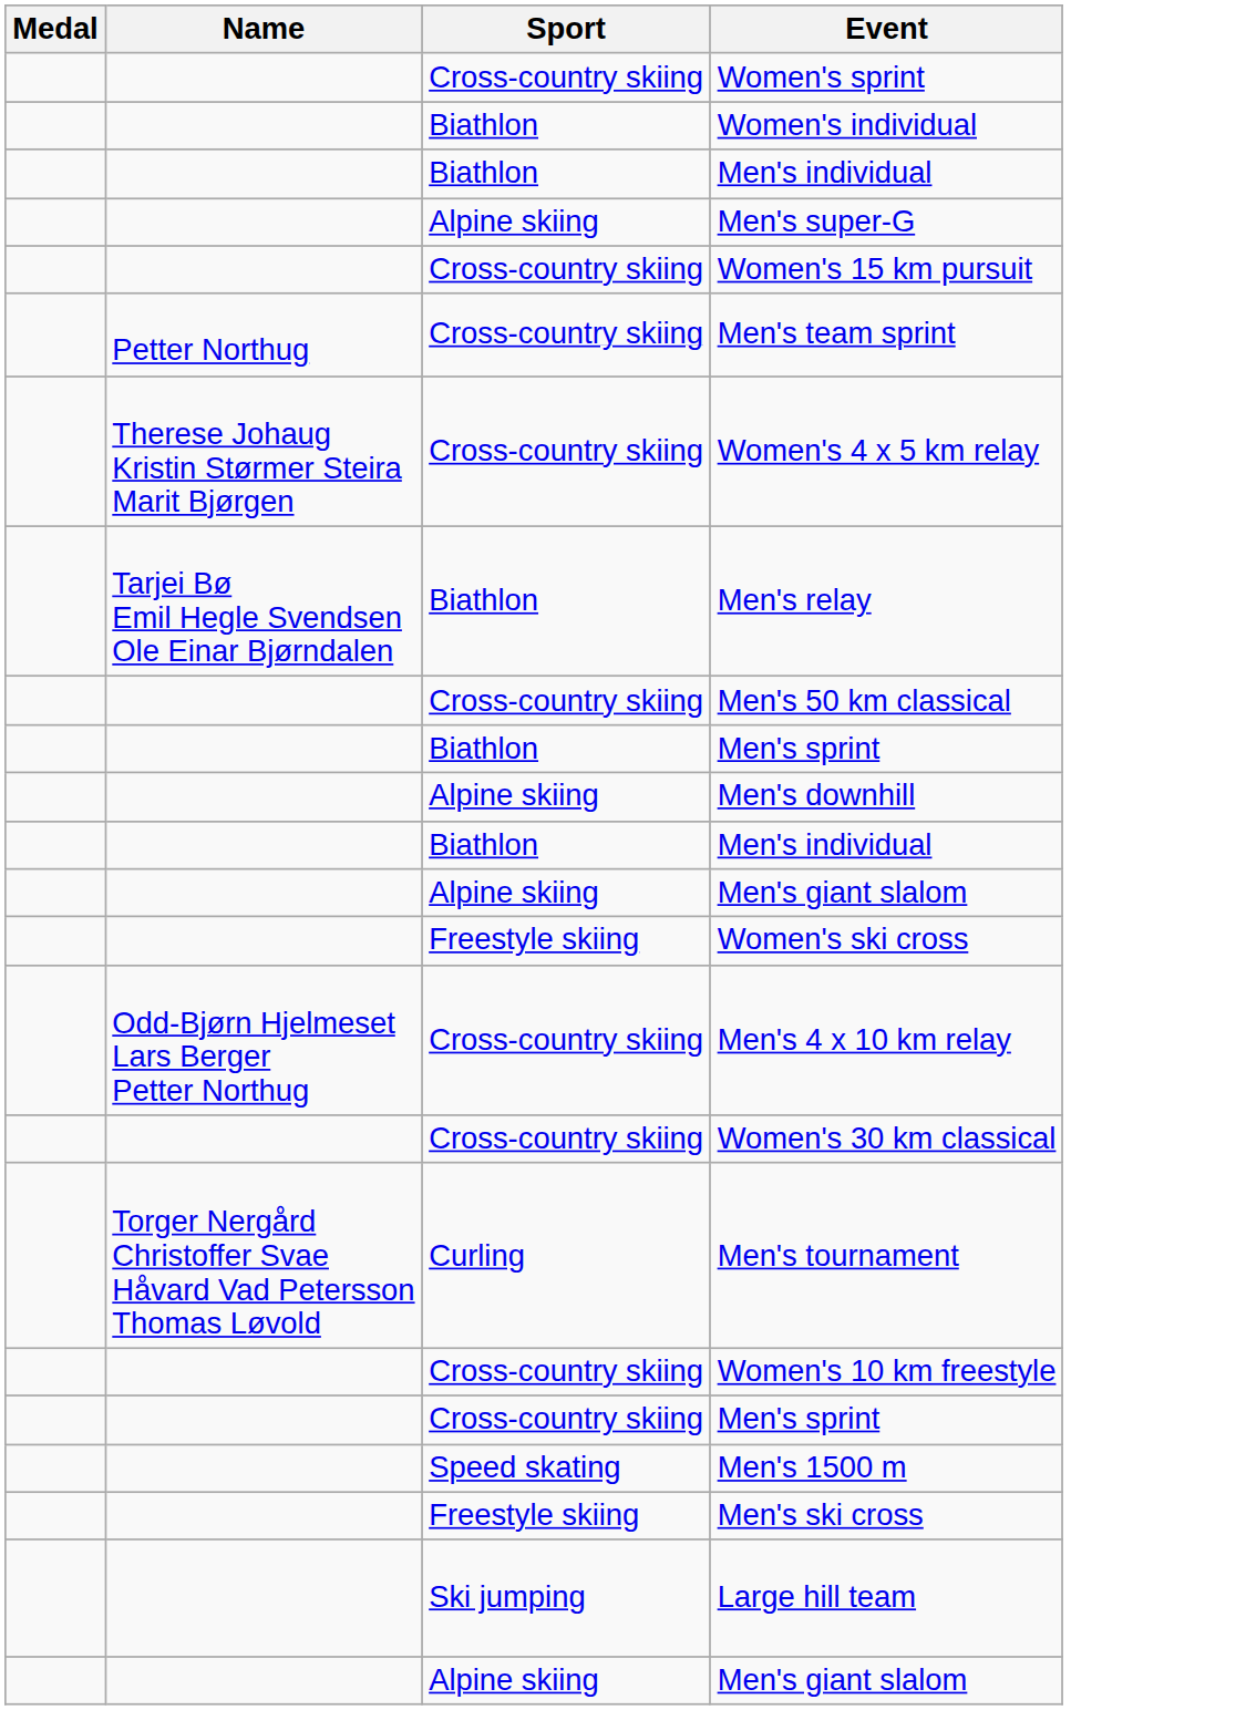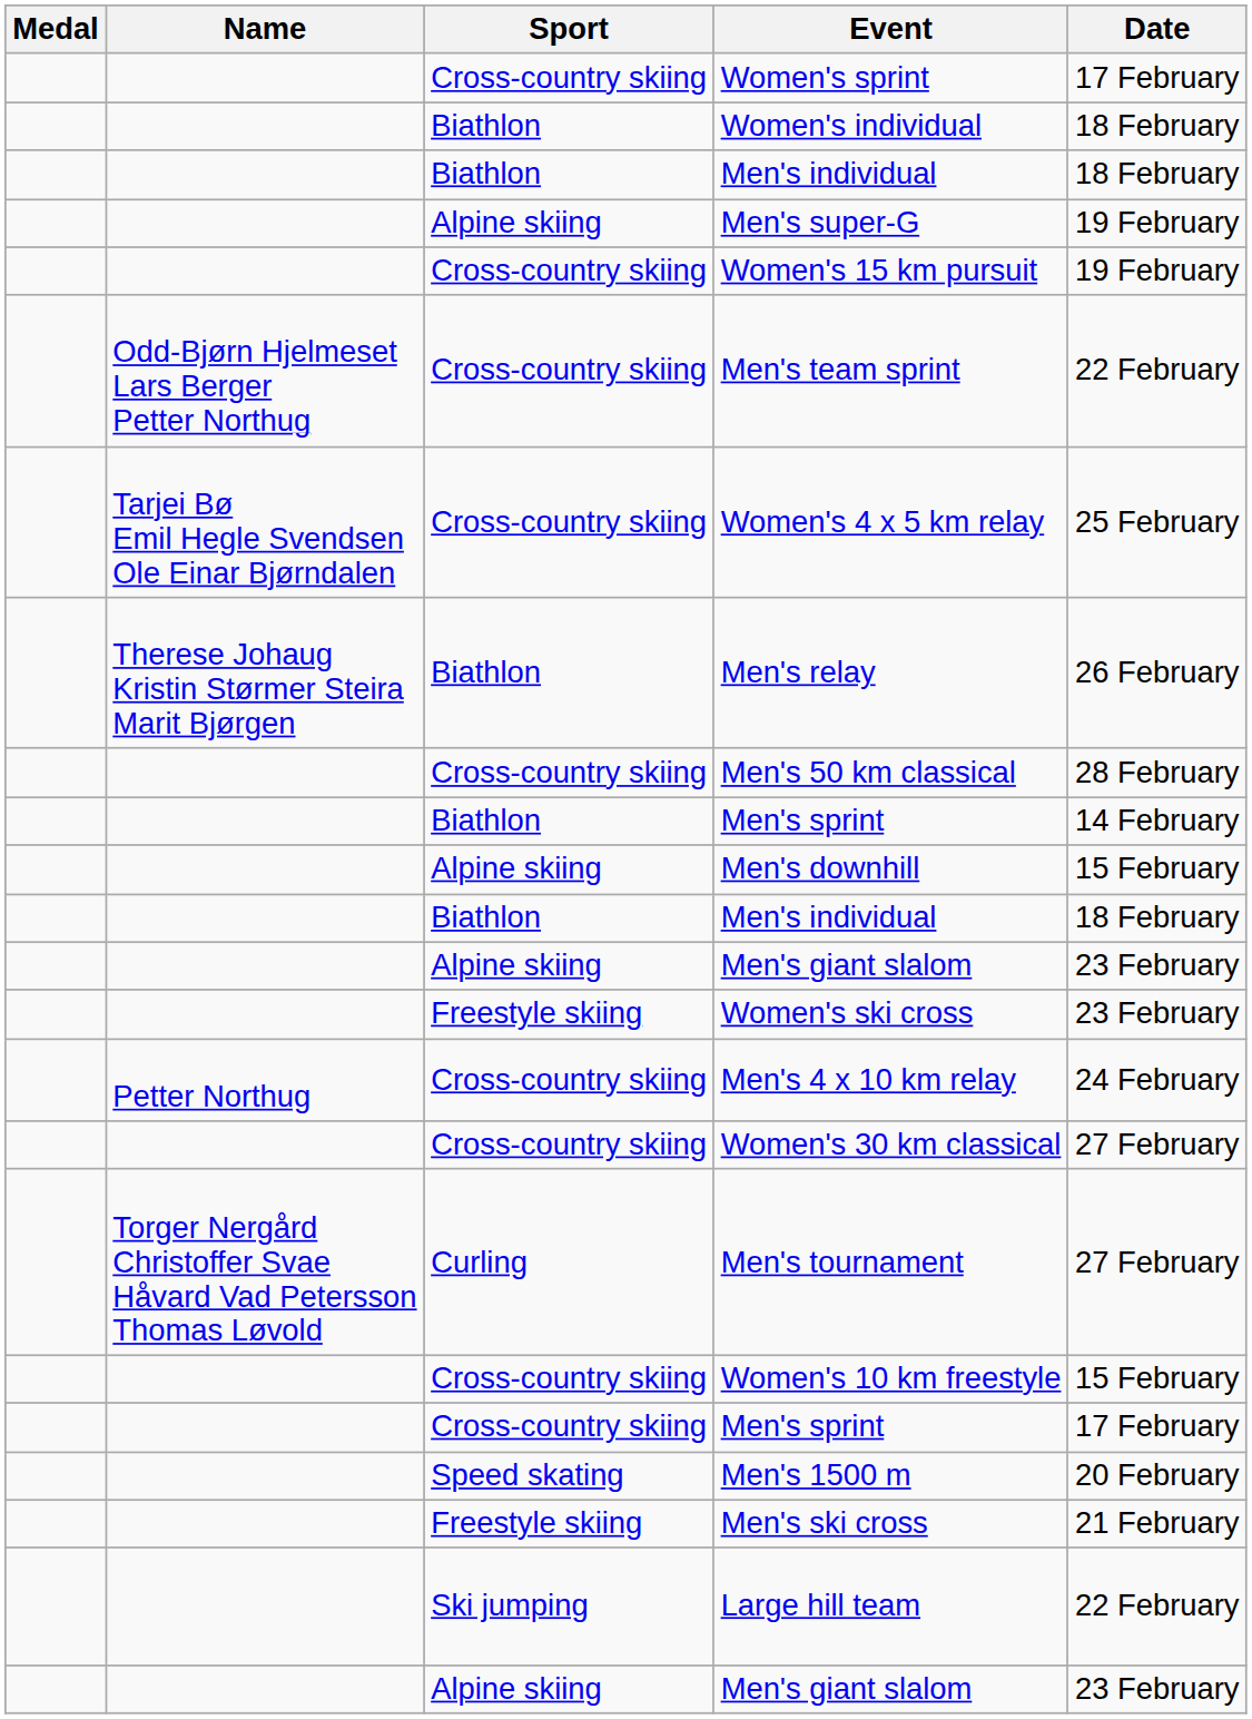+ column: Date | 17 February | 18 February | 18 February | 19 February | 19 February | 22 February | 25 February | 26 February | 28 February | 14 February | 15 February | 18 February | 23 February | 23 February | 24 February | 27 February | 27 February | 15 February | 17 February | 20 February | 21 February | 22 February | 23 February
Men's team sprint | Name: Petter Northug -> Odd-Bjørn Hjelmeset Lars Berger Petter Northug
Women's 4 x 5 km relay | Name: Therese Johaug Kristin Størmer Steira Marit Bjørgen -> Tarjei Bø Emil Hegle Svendsen Ole Einar Bjørndalen
Men's relay | Name: Tarjei Bø Emil Hegle Svendsen Ole Einar Bjørndalen -> Therese Johaug Kristin Størmer Steira Marit Bjørgen
Men's 4 x 10 km relay | Name: Odd-Bjørn Hjelmeset Lars Berger Petter Northug -> Petter Northug
